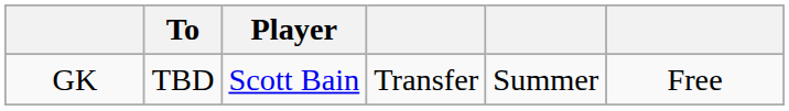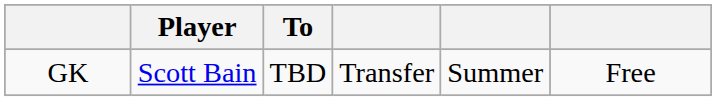columns swapped: Player <-> To
